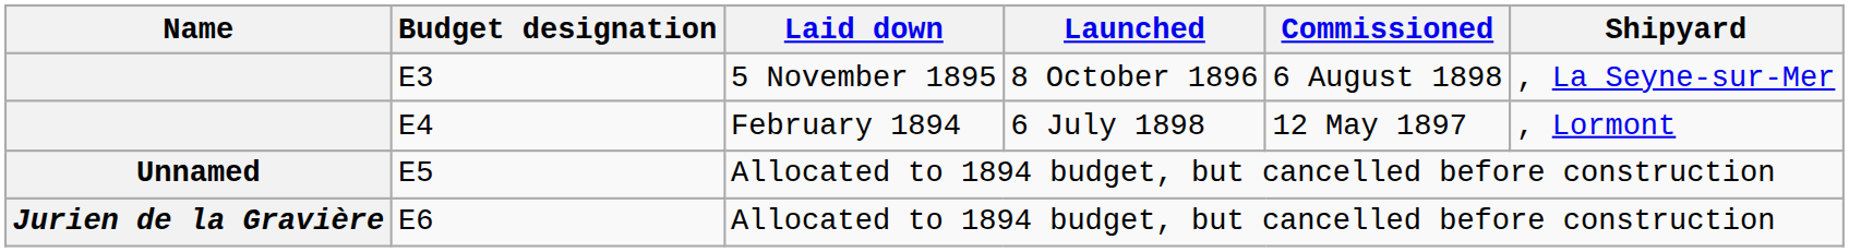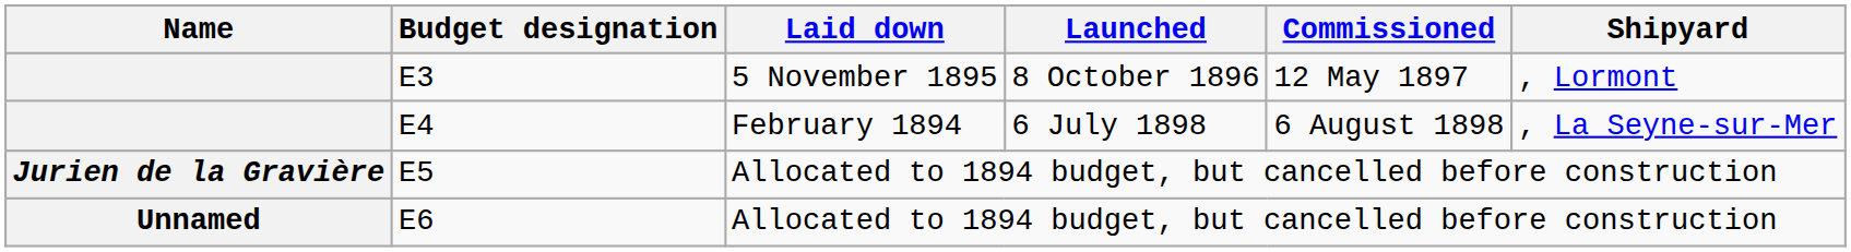E3 | Commissioned: 6 August 1898 -> 12 May 1897
E3 | Shipyard: , La Seyne-sur-Mer -> , Lormont
E4 | Commissioned: 12 May 1897 -> 6 August 1898
E4 | Shipyard: , Lormont -> , La Seyne-sur-Mer
E5 | Name: Unnamed -> Jurien de la Gravière
E6 | Name: Jurien de la Gravière -> Unnamed
